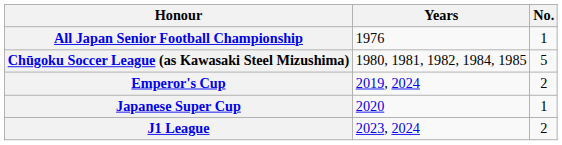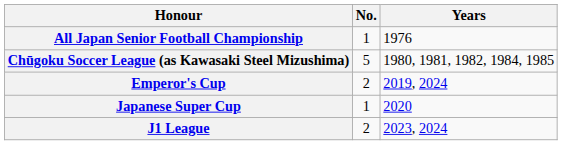columns swapped: No. <-> Years
